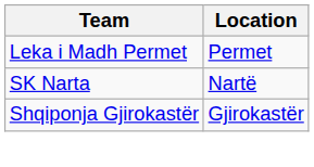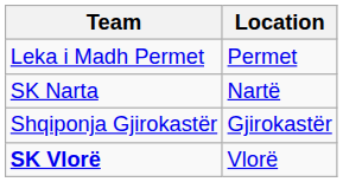+ row: SK Vlorë | Vlorë
